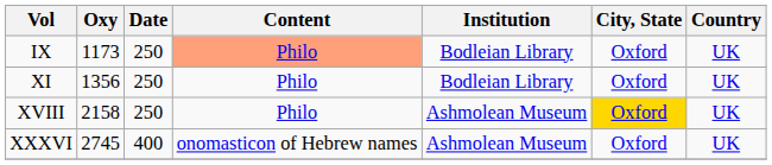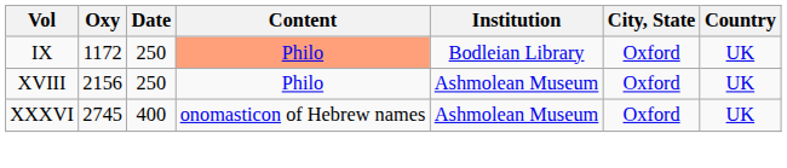IX | Oxy: 1173 -> 1172
- row: XI | 1356 | 250 | Philo | Bodleian Library | Oxford | UK
XVIII | Oxy: 2158 -> 2156
XVIII | City, State: gold background -> no background
